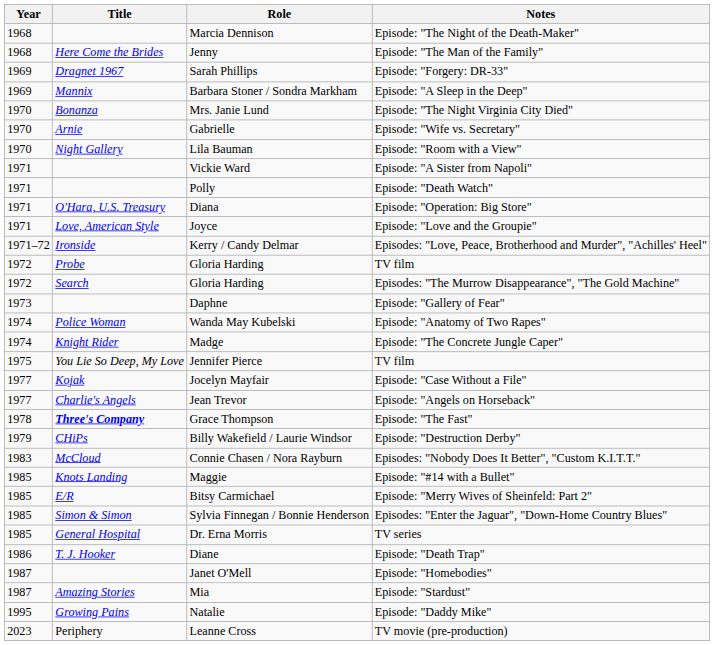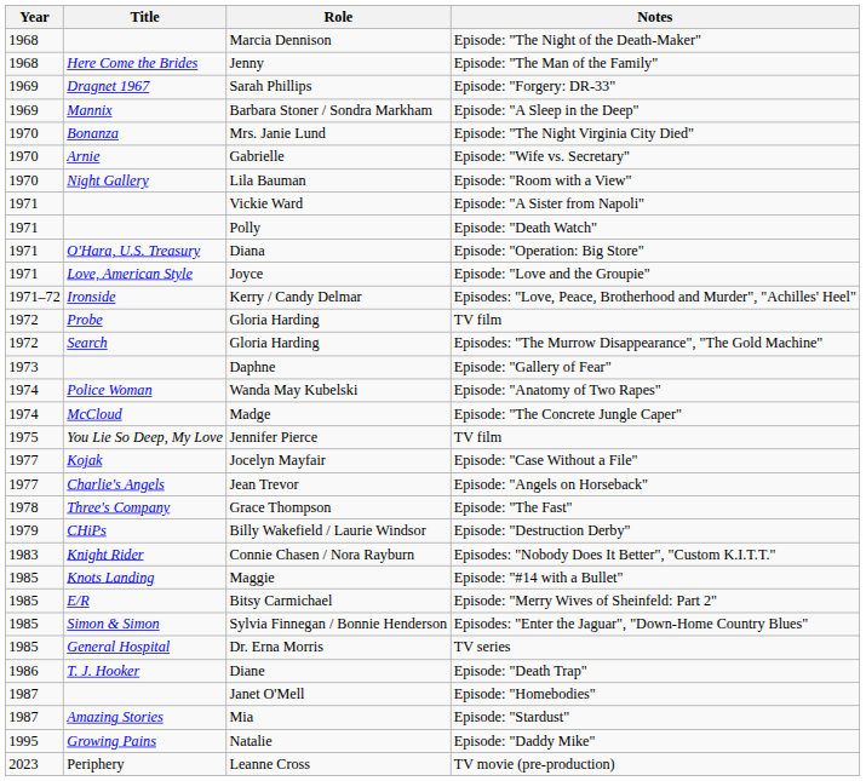Madge | Title: Knight Rider -> McCloud
Grace Thompson | Title: bold -> normal
Connie Chasen / Nora Rayburn | Title: McCloud -> Knight Rider
